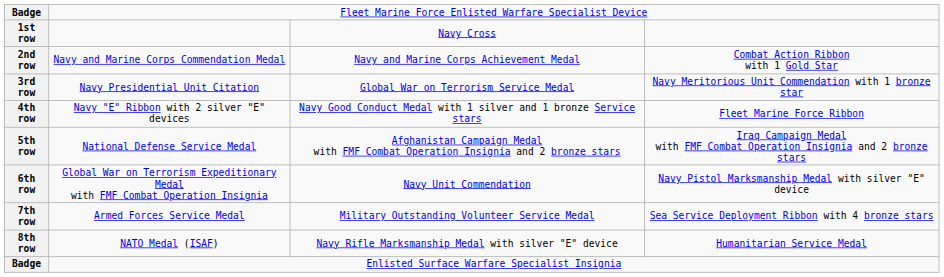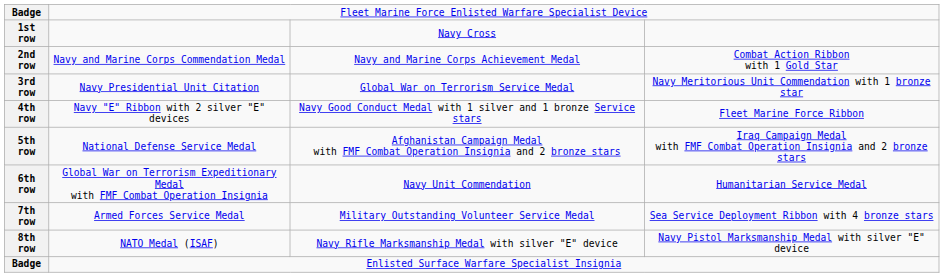6th row | column 4: Navy Pistol Marksmanship Medal with silver "E" device -> Humanitarian Service Medal
8th row | column 4: Humanitarian Service Medal -> Navy Pistol Marksmanship Medal with silver "E" device
